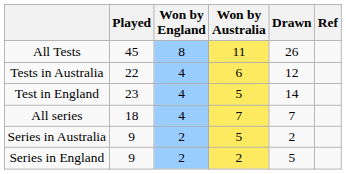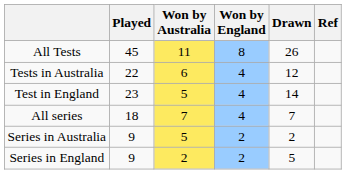columns swapped: Won by Australia <-> Won by England
